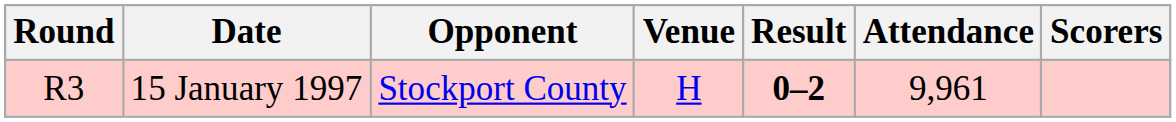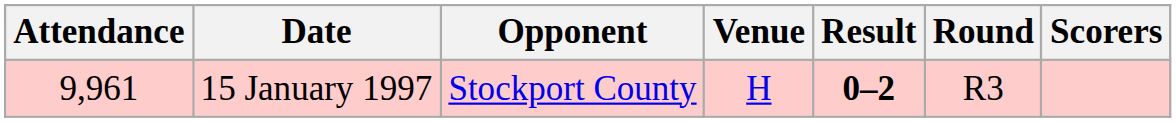columns swapped: Round <-> Attendance
